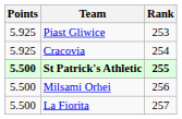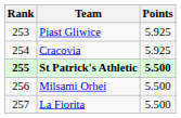columns swapped: Rank <-> Points
